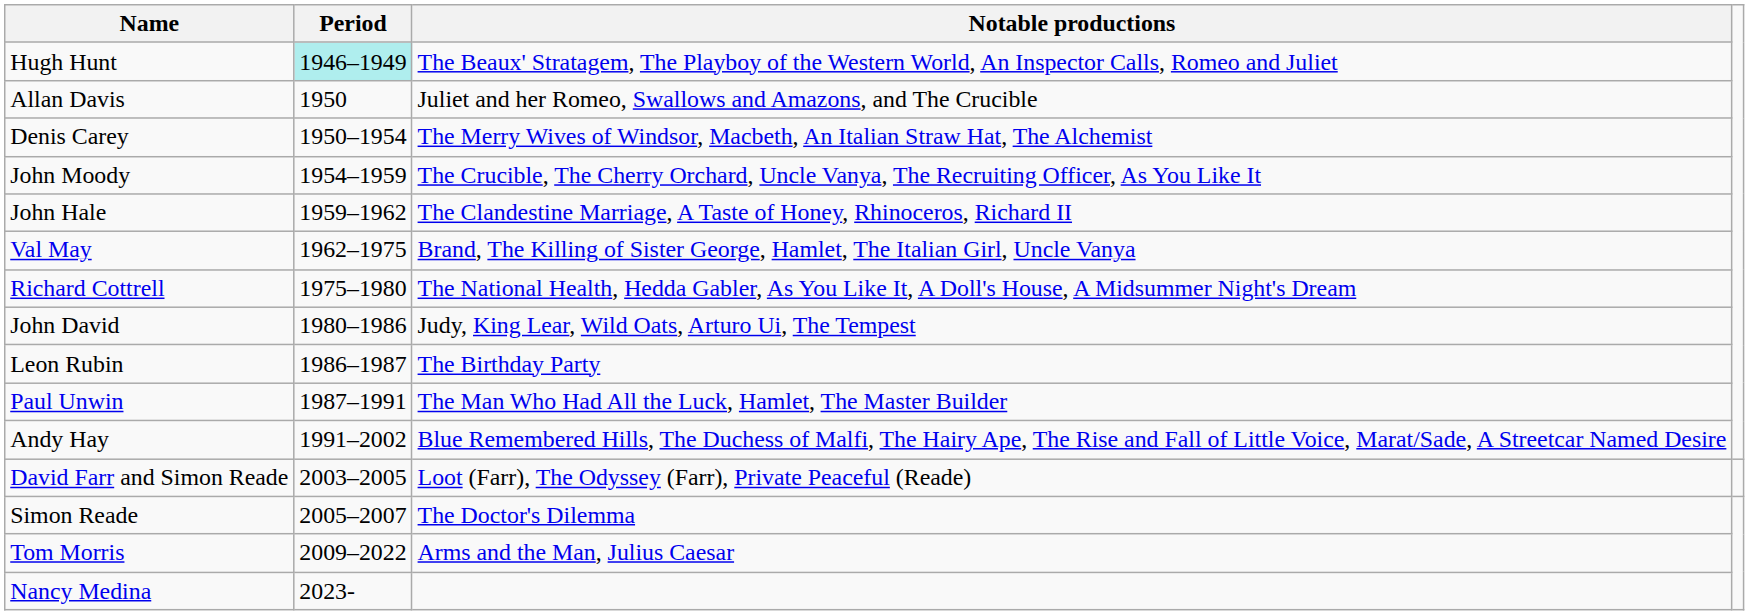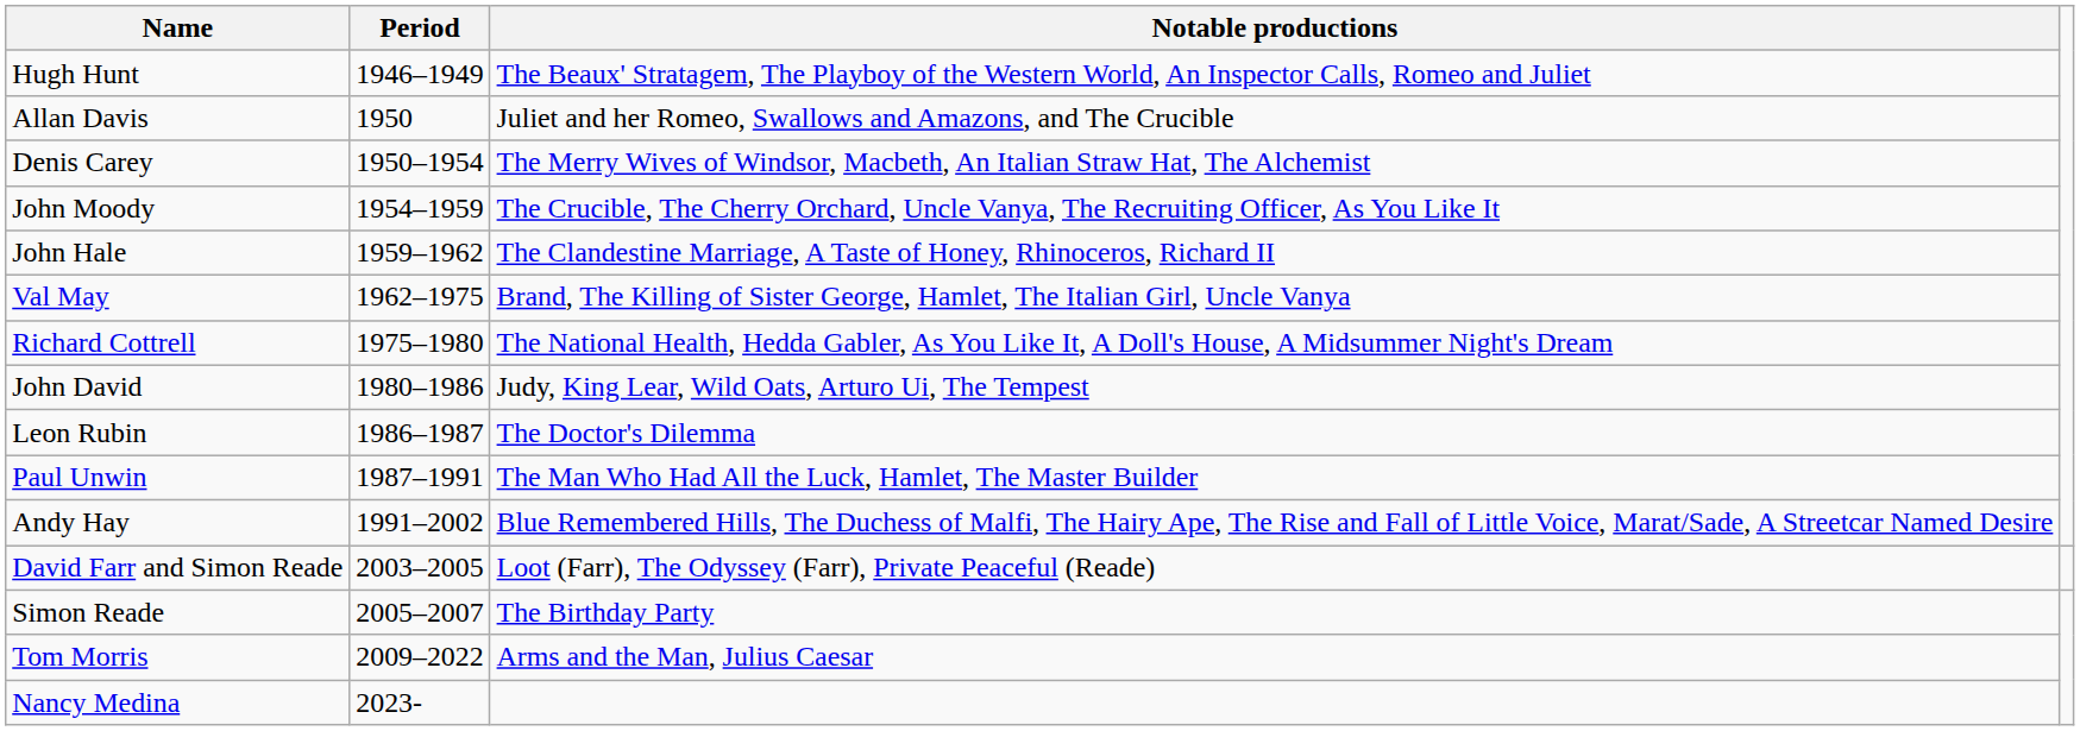Hugh Hunt | Period: paleturquoise background -> no background
Leon Rubin | Notable productions: The Birthday Party -> The Doctor's Dilemma
Simon Reade | Notable productions: The Doctor's Dilemma -> The Birthday Party
